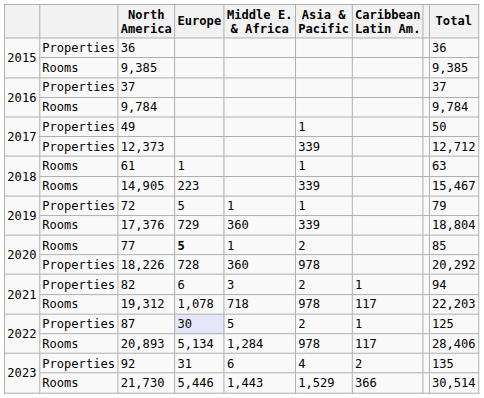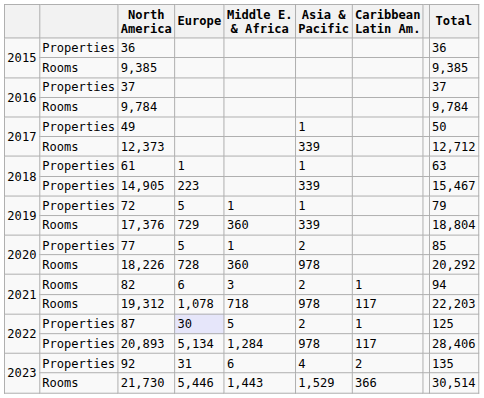12,373 | column 2: Properties -> Rooms
61 | column 2: Rooms -> Properties
14,905 | column 2: Rooms -> Properties
77 | column 2: Rooms -> Properties
77 | Europe: bold -> normal
18,226 | column 2: Properties -> Rooms
82 | column 2: Properties -> Rooms
20,893 | column 2: Rooms -> Properties
